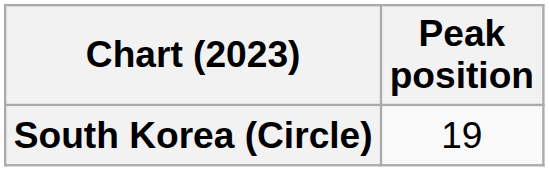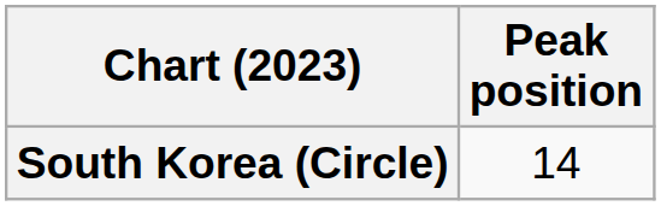South Korea (Circle) | Peak position: 19 -> 14
